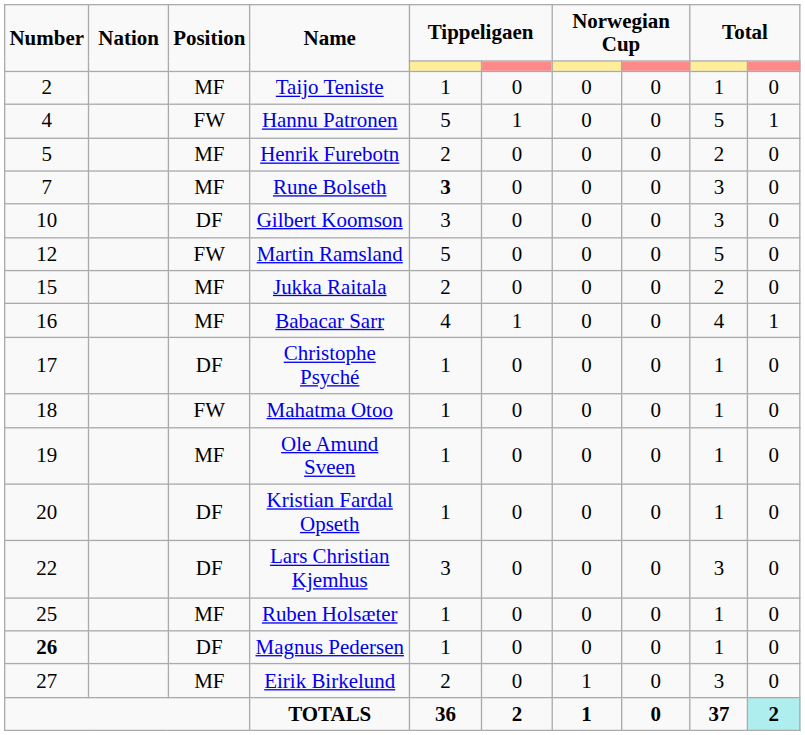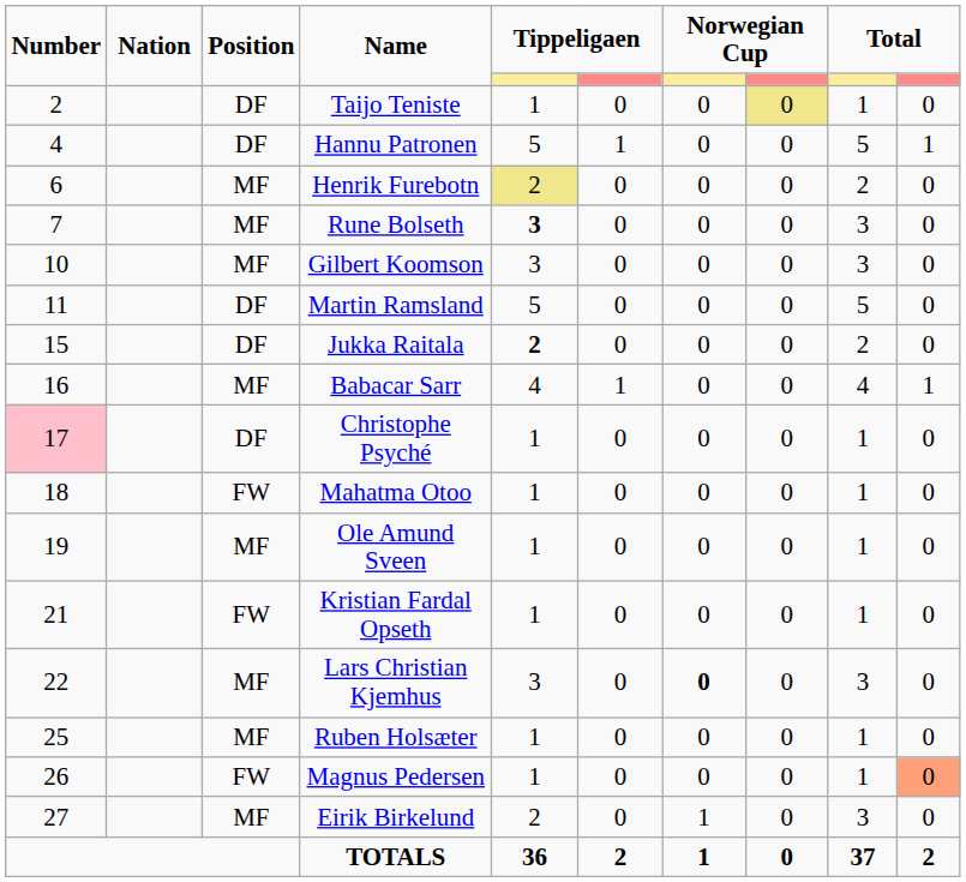Taijo Teniste | Position: MF -> DF
Taijo Teniste | column 8: no background -> khaki background
Hannu Patronen | Position: FW -> DF
Henrik Furebotn | Number: 5 -> 6
Henrik Furebotn | column 5: no background -> khaki background
Gilbert Koomson | Position: DF -> MF
Martin Ramsland | Number: 12 -> 11
Martin Ramsland | Position: FW -> DF
Jukka Raitala | Position: MF -> DF
Jukka Raitala | column 5: normal -> bold
Christophe Psyché | Number: no background -> pink background
Kristian Fardal Opseth | Number: 20 -> 21
Kristian Fardal Opseth | Position: DF -> FW
Lars Christian Kjemhus | Position: DF -> MF
Lars Christian Kjemhus | column 7: normal -> bold
Magnus Pedersen | Number: bold -> normal
Magnus Pedersen | Position: DF -> FW
Magnus Pedersen | column 10: no background -> lightsalmon background
TOTALS | column 10: paleturquoise background -> no background
